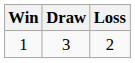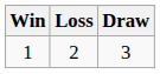columns swapped: Draw <-> Loss
